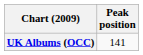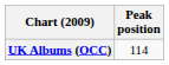UK Albums (OCC) | Peak position: 141 -> 114
